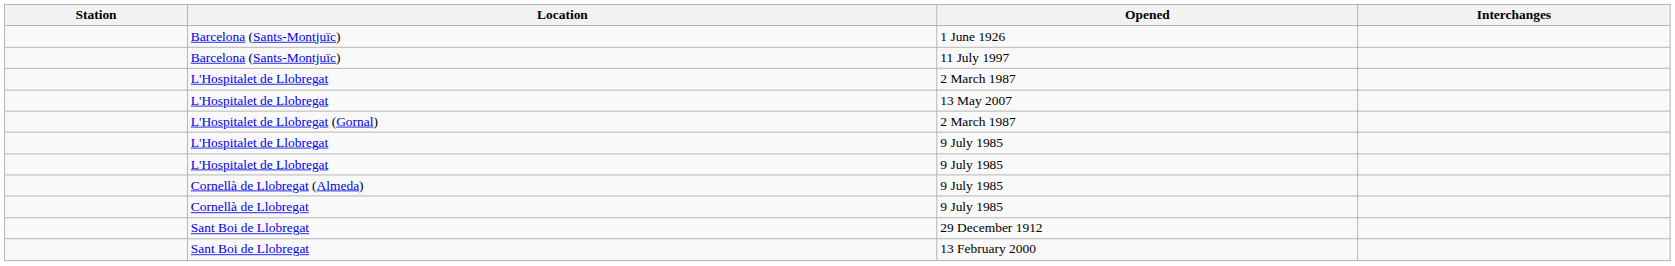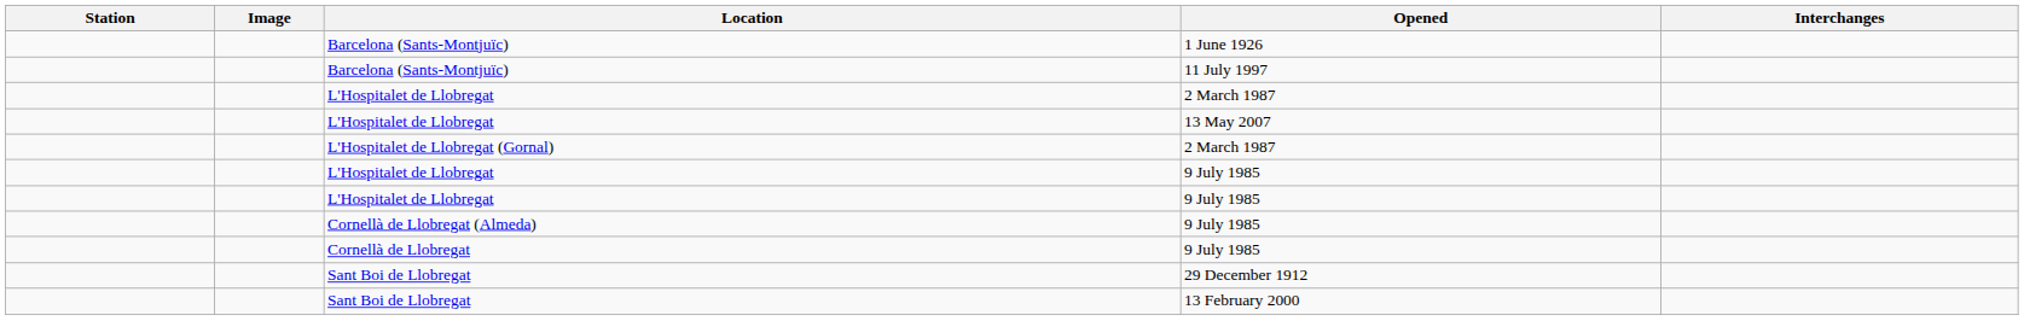+ column: Image
